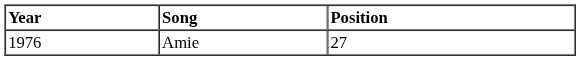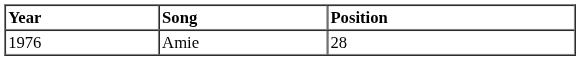Amie | Position: 27 -> 28
